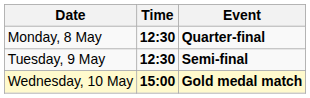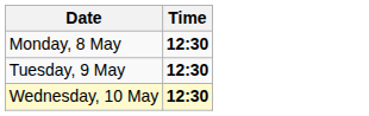- column: Event | Quarter-final | Semi-final | Gold medal match
Wednesday, 10 May | Time: 15:00 -> 12:30
